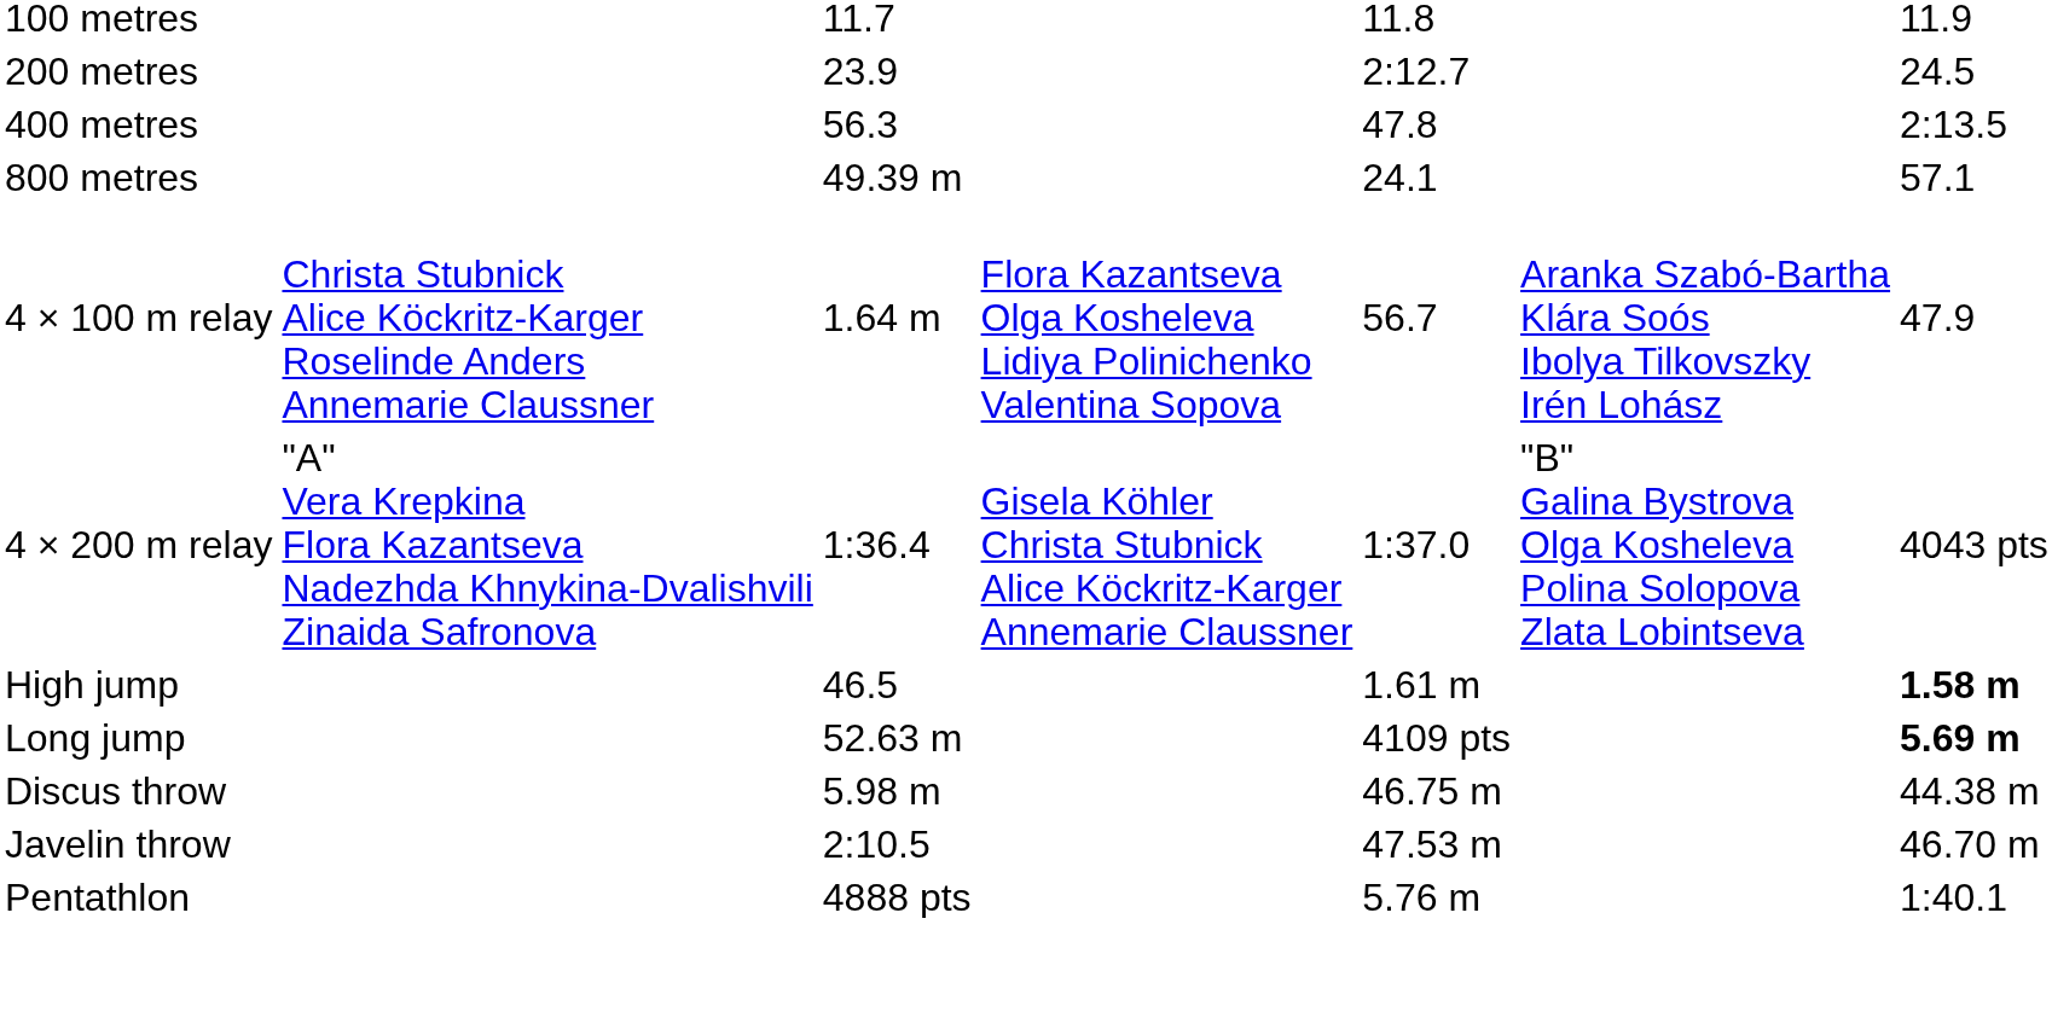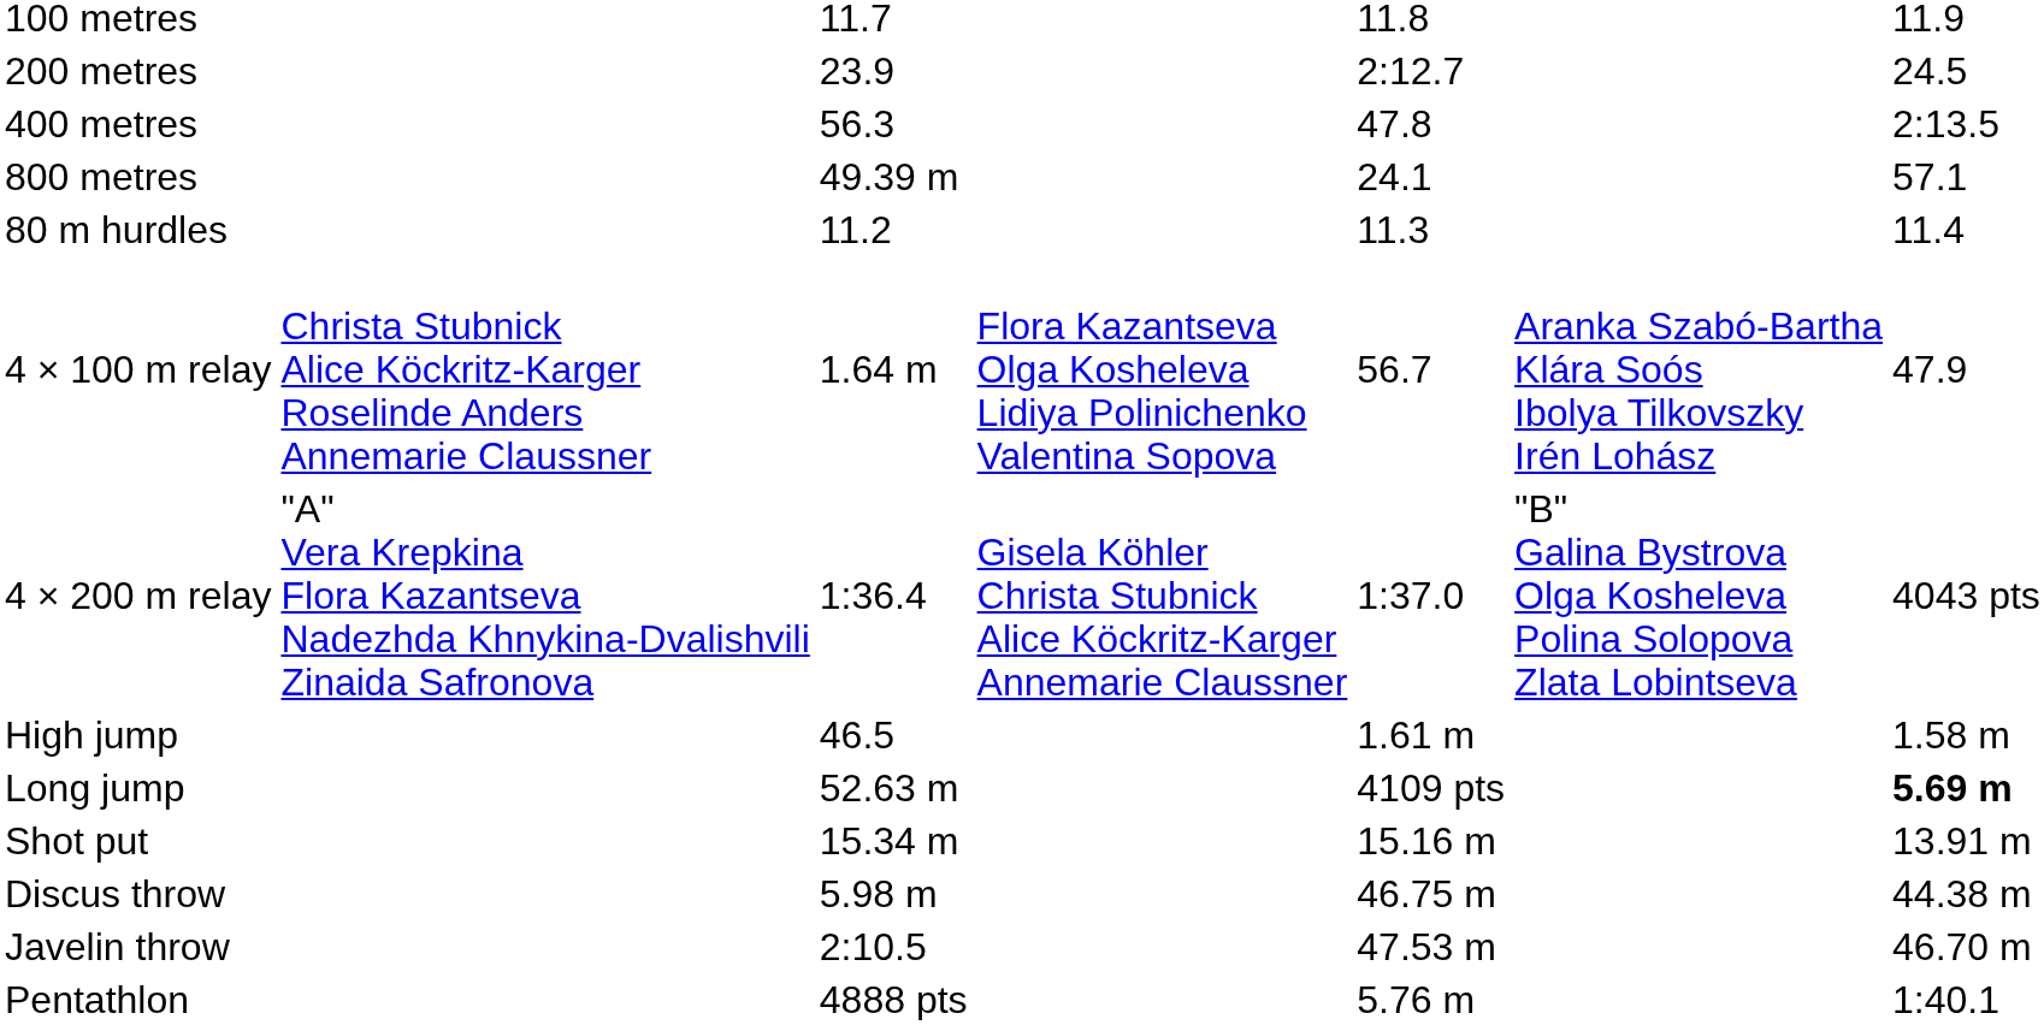+ row: 80 m hurdles | 11.2 | 11.3 | 11.4
High jump | column 7: bold -> normal
+ row: Shot put | 15.34 m | 15.16 m | 13.91 m
